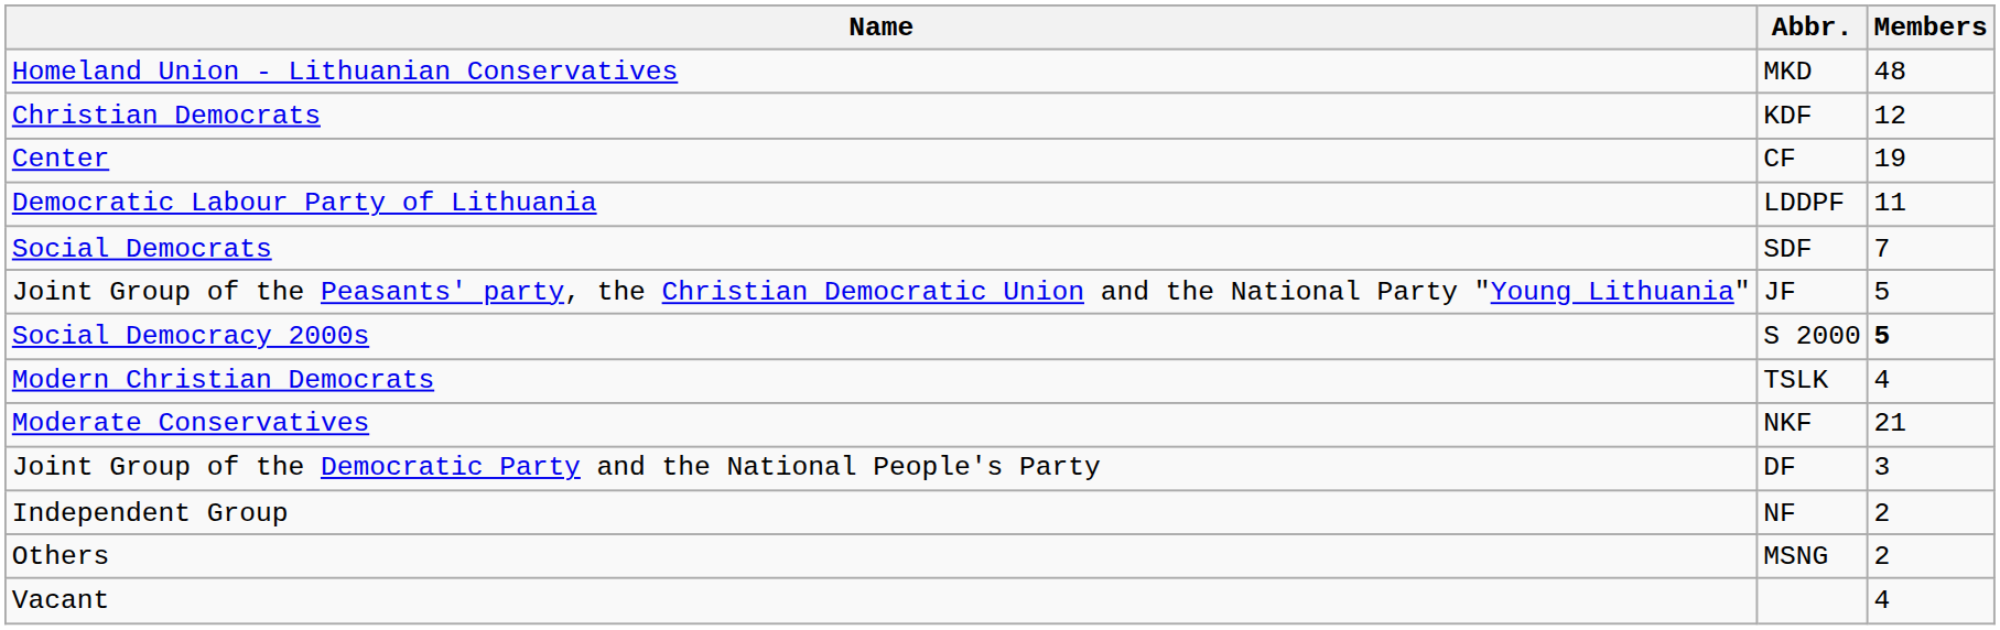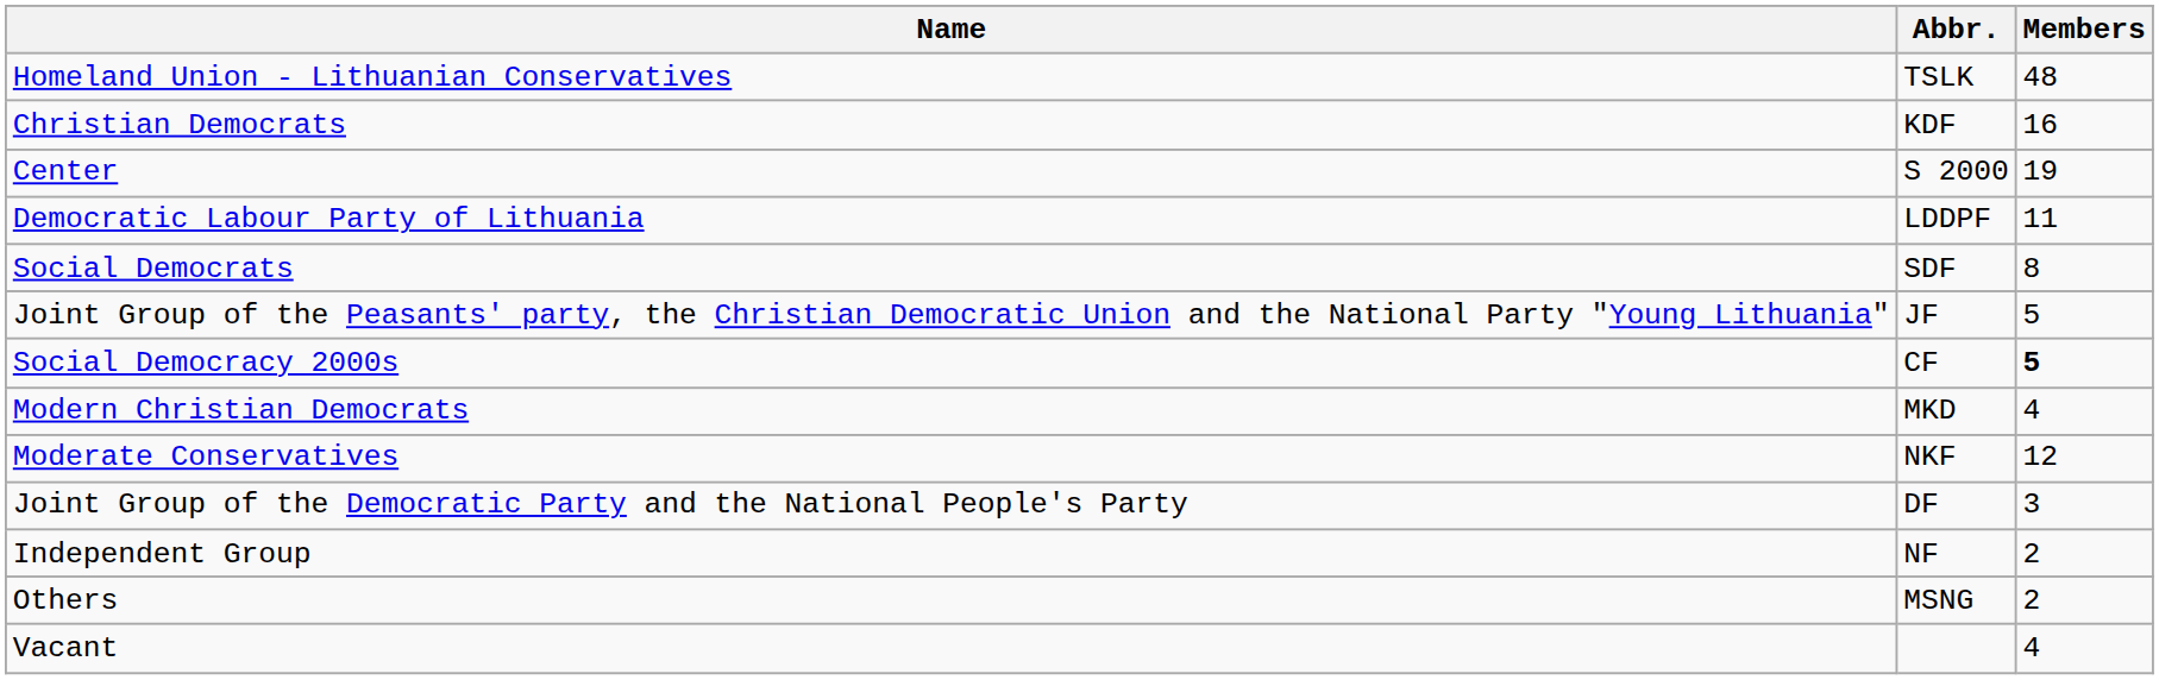Homeland Union - Lithuanian Conservatives | Abbr.: MKD -> TSLK
Christian Democrats | Members: 12 -> 16
Center | Abbr.: CF -> S 2000
Social Democrats | Members: 7 -> 8
Social Democracy 2000s | Abbr.: S 2000 -> CF
Modern Christian Democrats | Abbr.: TSLK -> MKD
Moderate Conservatives | Members: 21 -> 12
